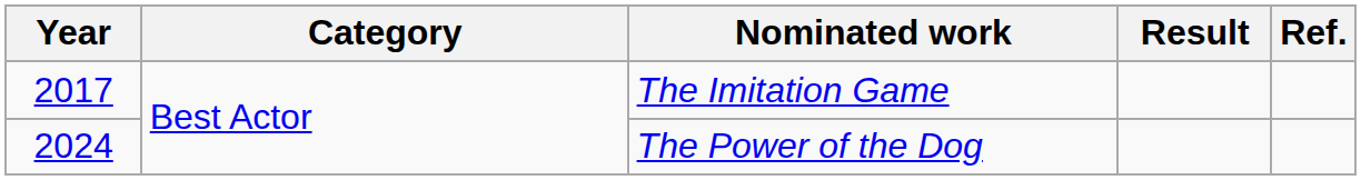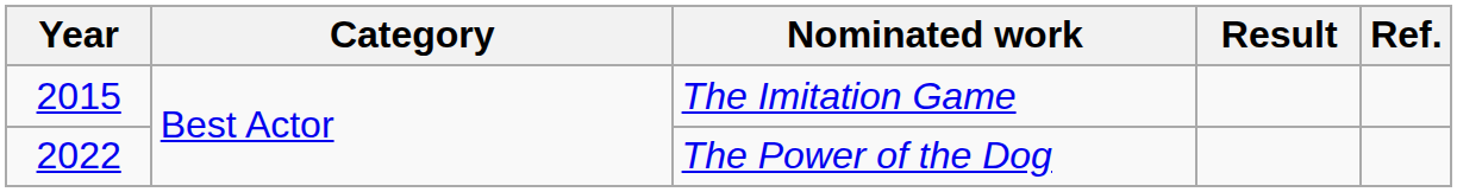The Imitation Game | Year: 2017 -> 2015
The Power of the Dog | Year: 2024 -> 2022
